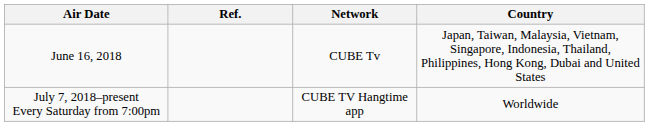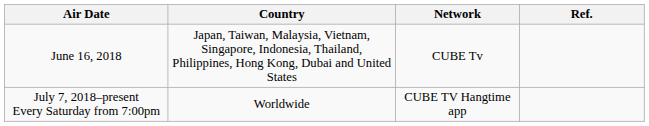columns swapped: Country <-> Ref.
